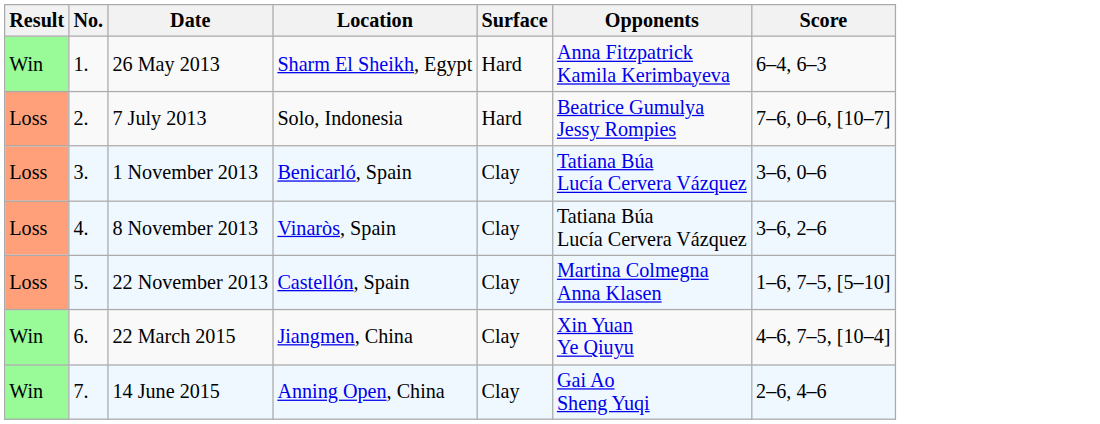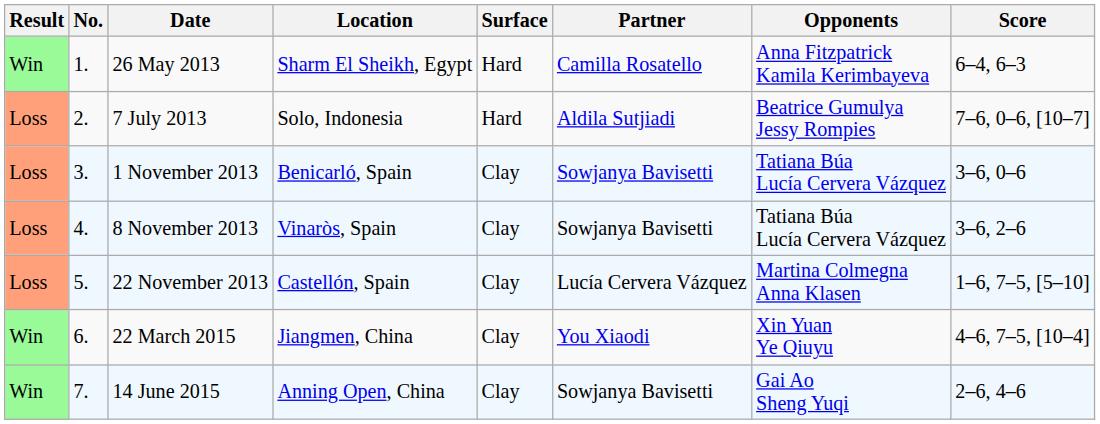+ column: Partner | Camilla Rosatello | Aldila Sutjiadi | Sowjanya Bavisetti | Sowjanya Bavisetti | Lucía Cervera Vázquez | You Xiaodi | Sowjanya Bavisetti
